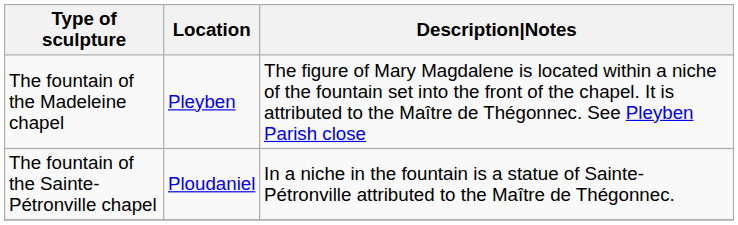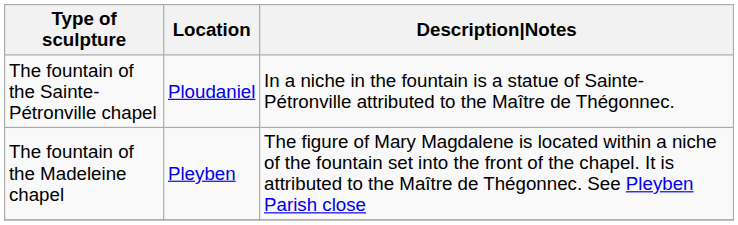rows swapped: The fountain of the Madeleine chapel <-> The fountain of the Sainte-Pétronville chapel
